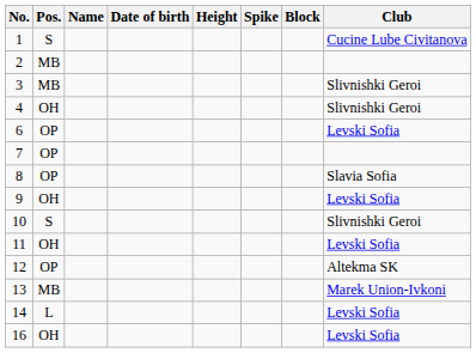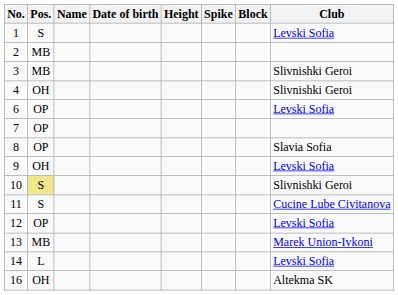1 | Club: Cucine Lube Civitanova -> Levski Sofia
10 | Pos.: no background -> khaki background
11 | Pos.: OH -> S
11 | Club: Levski Sofia -> Cucine Lube Civitanova
12 | Club: Altekma SK -> Levski Sofia
16 | Club: Levski Sofia -> Altekma SK
